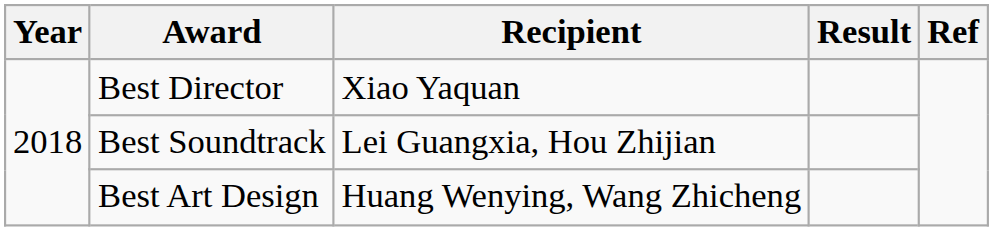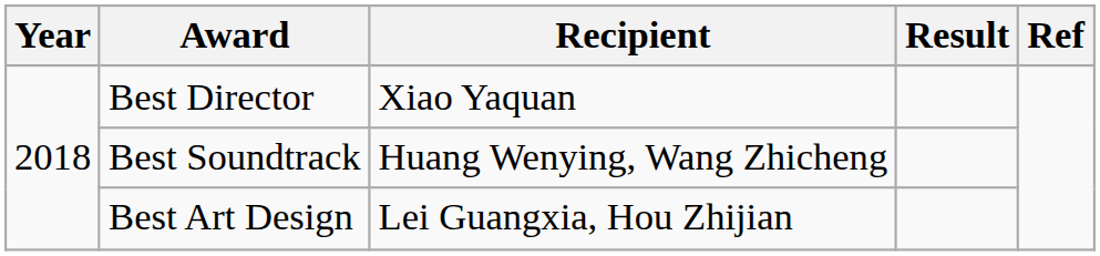Best Soundtrack | Recipient: Lei Guangxia, Hou Zhijian -> Huang Wenying, Wang Zhicheng
Best Art Design | Recipient: Huang Wenying, Wang Zhicheng -> Lei Guangxia, Hou Zhijian
